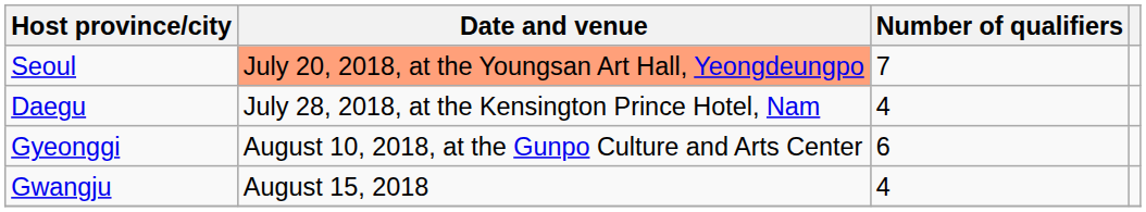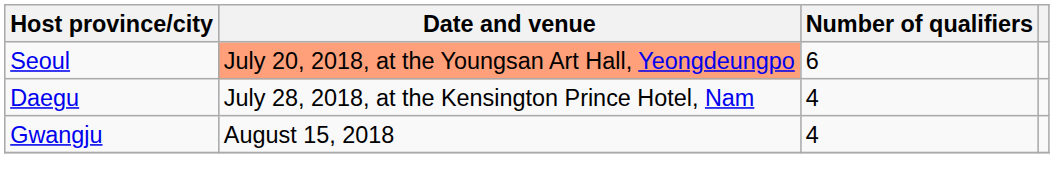Seoul | Number of qualifiers: 7 -> 6
- row: Gyeonggi | August 10, 2018, at the Gunpo Culture and Arts Center | 6
